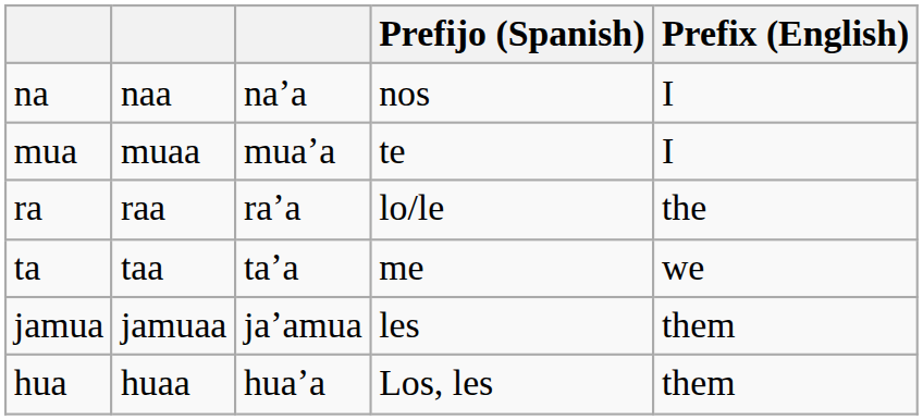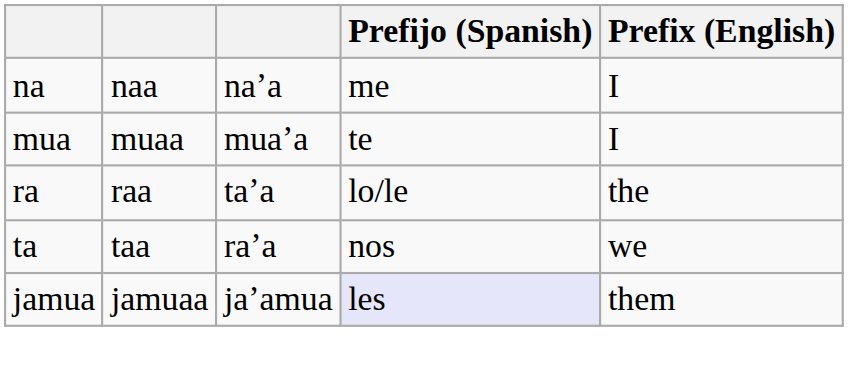na | Prefijo (Spanish): nos -> me
ra | column 3: raʼa -> taʼa
ta | column 3: taʼa -> raʼa
ta | Prefijo (Spanish): me -> nos
jamua | Prefijo (Spanish): no background -> lavender background
- row: hua | huaa | huaʼa | Los, les | them
